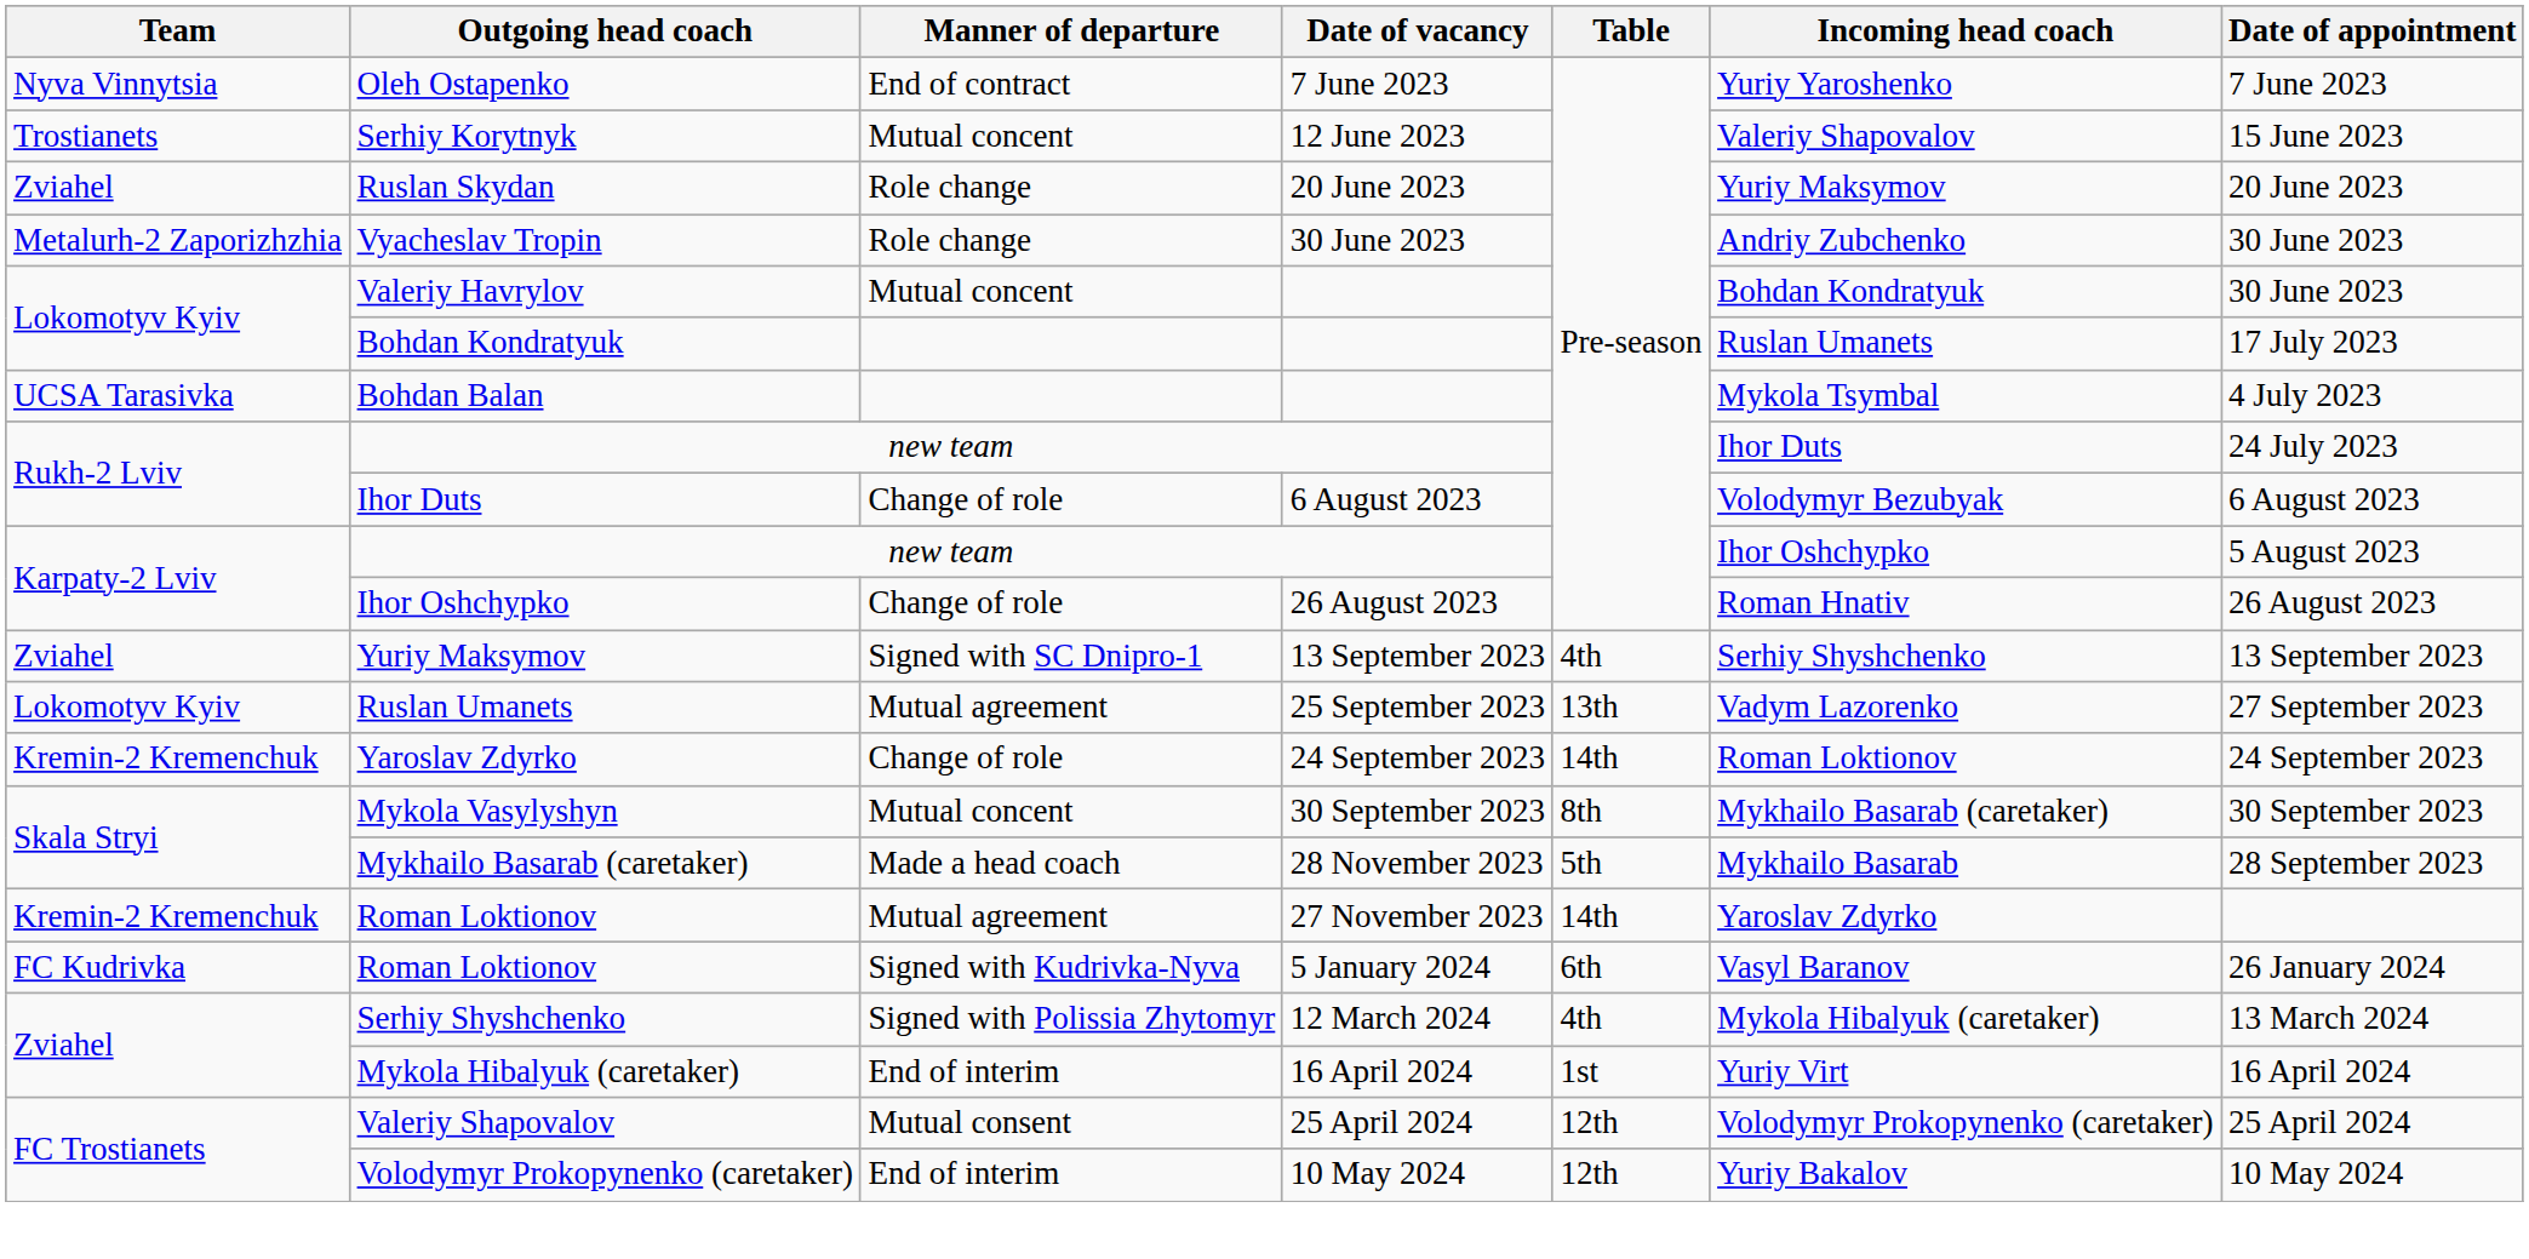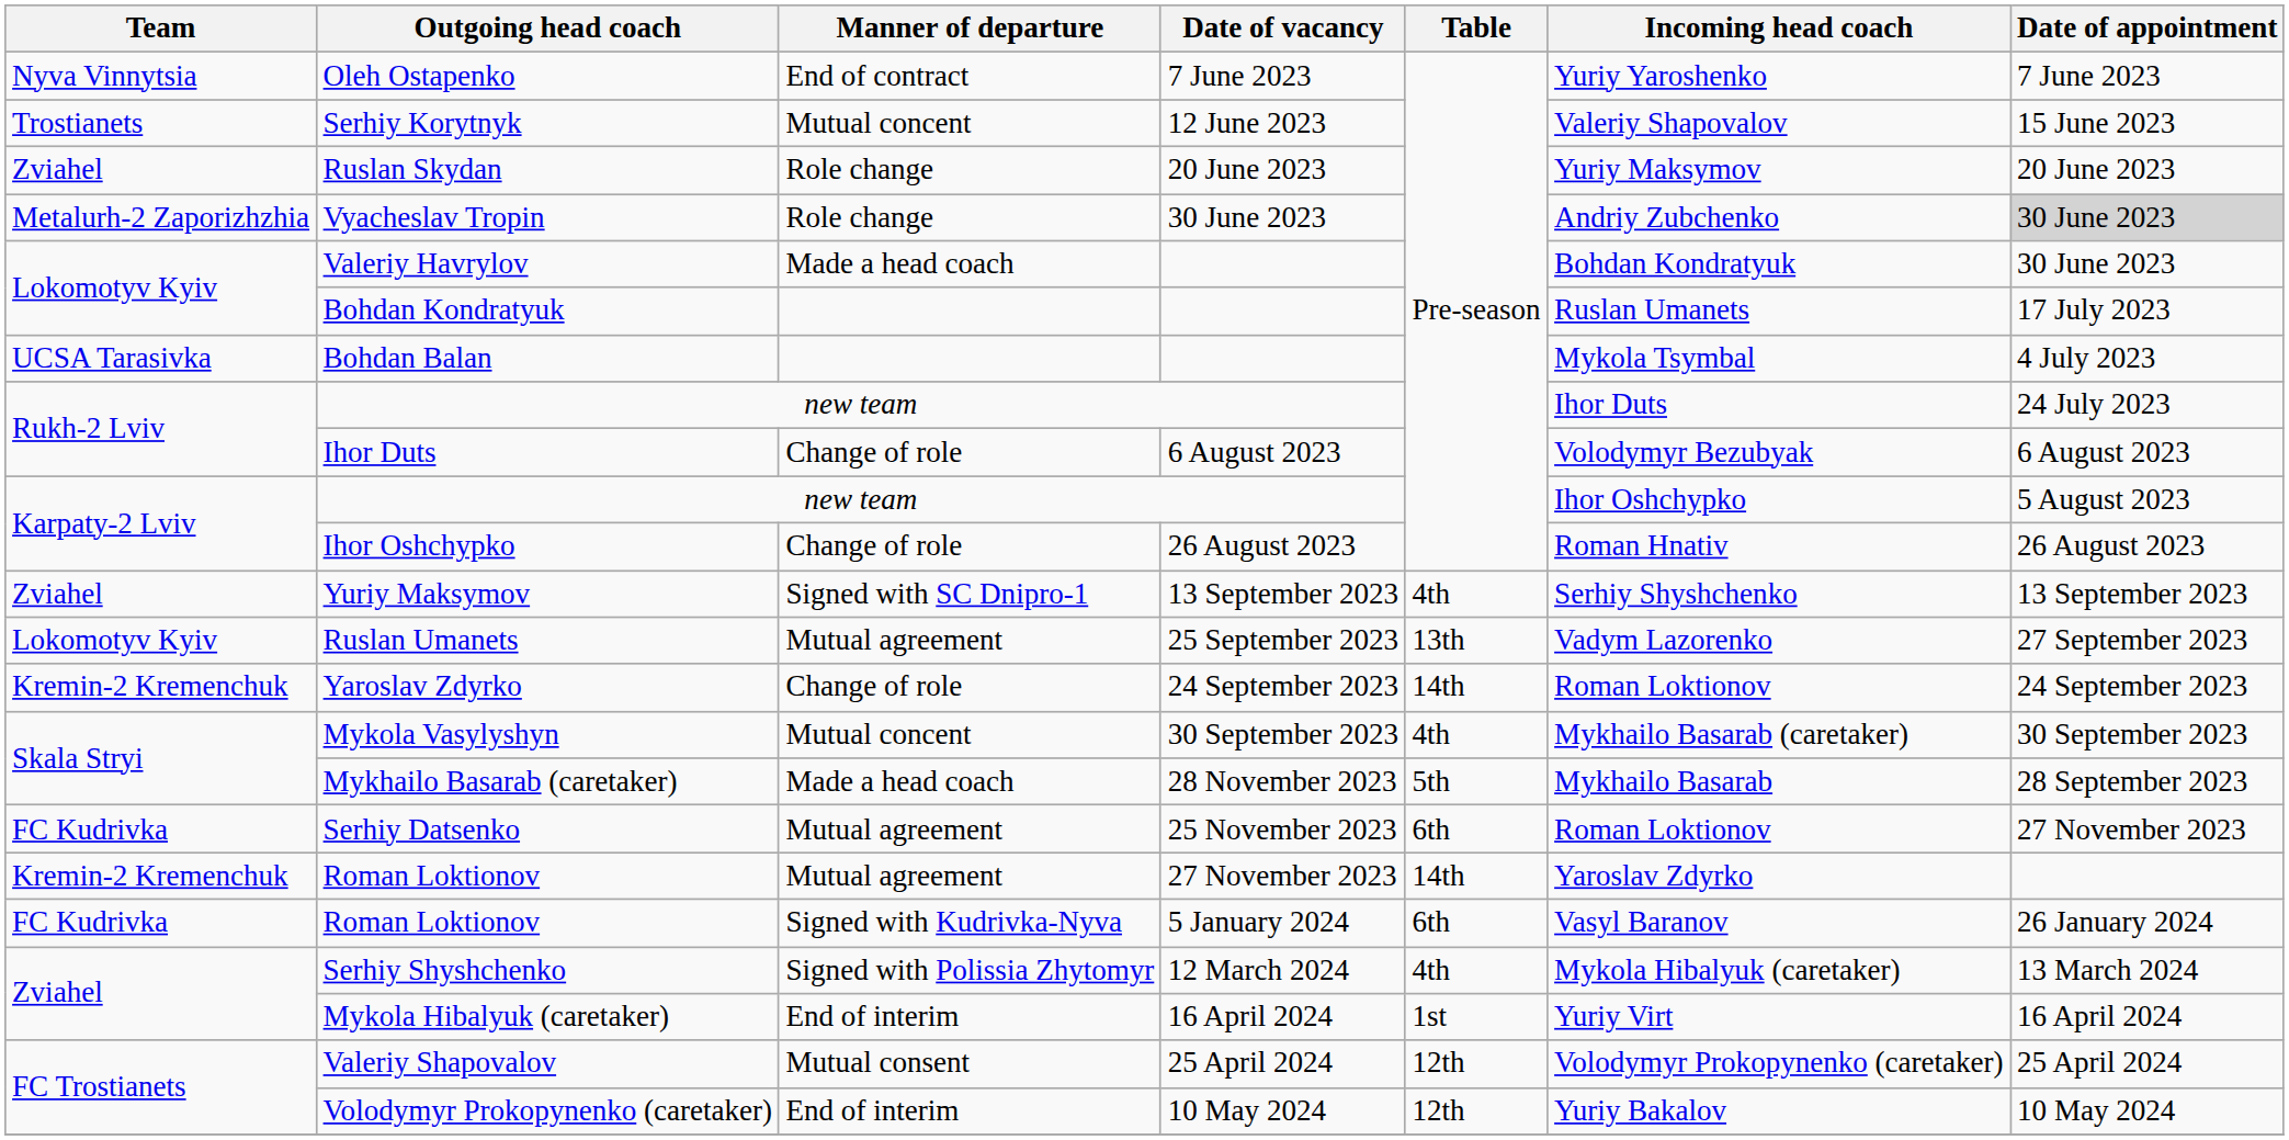Vyacheslav Tropin | Date of appointment: no background -> lightgrey background
Valeriy Havrylov | Manner of departure: Mutual concent -> Made a head coach
Mykola Vasylyshyn | Table: 8th -> 4th
+ row: FC Kudrivka | Serhiy Datsenko | Mutual agreement | 25 November 2023 | 6th | Roman Loktionov | 27 November 2023
